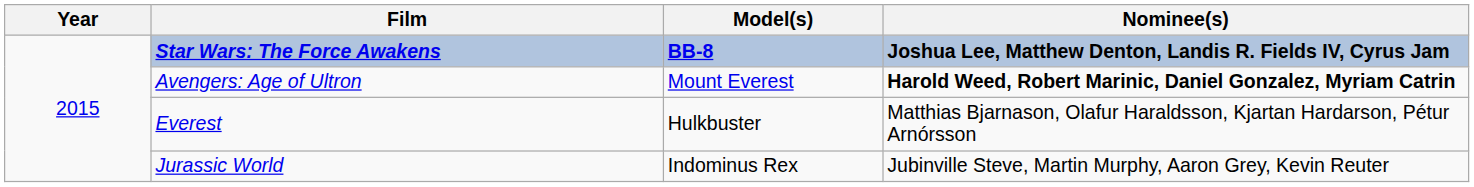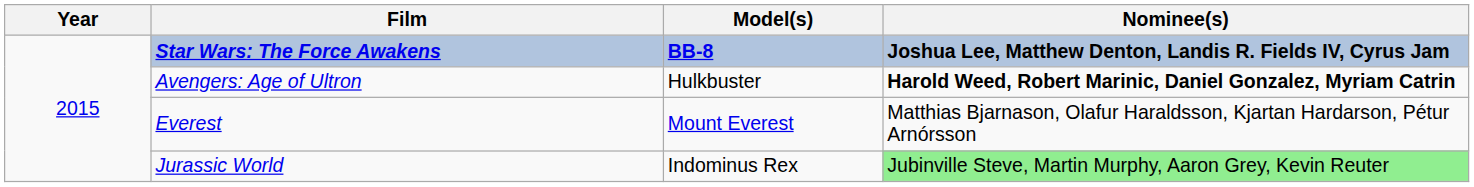Avengers: Age of Ultron | Model(s): Mount Everest -> Hulkbuster
Everest | Model(s): Hulkbuster -> Mount Everest
Jurassic World | Nominee(s): no background -> lightgreen background
